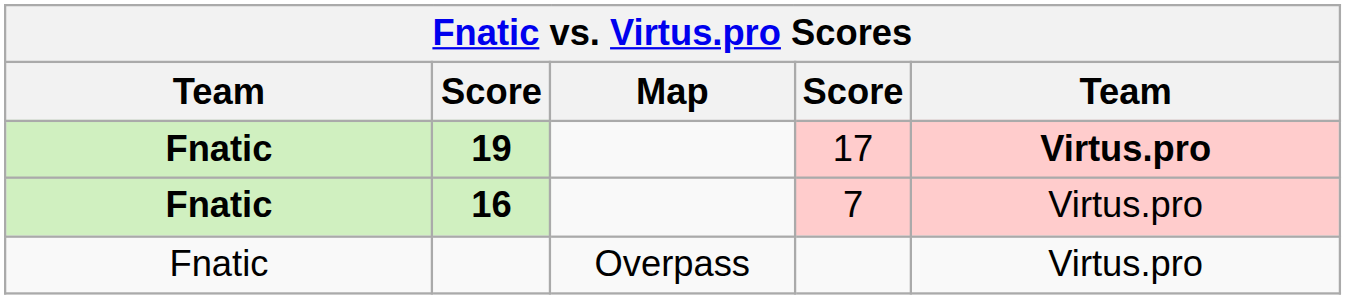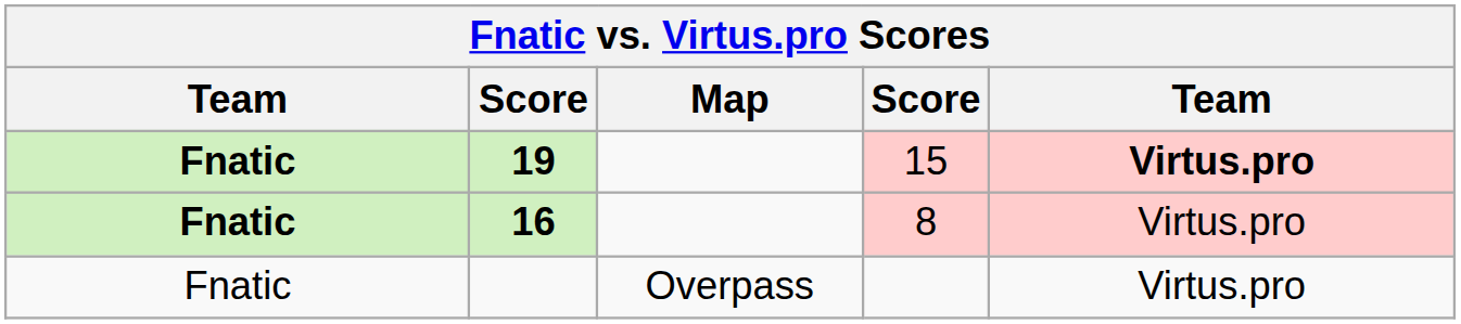19 | column 4: 17 -> 15
16 | column 4: 7 -> 8
